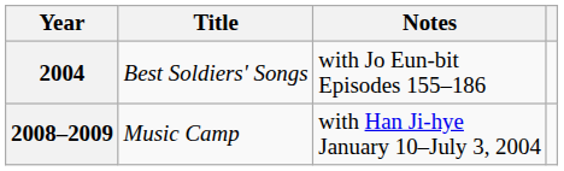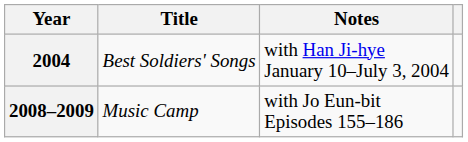2004 | Notes: with Jo Eun-bit Episodes 155–186 -> with Han Ji-hye January 10–July 3, 2004
2008–2009 | Notes: with Han Ji-hye January 10–July 3, 2004 -> with Jo Eun-bit Episodes 155–186
